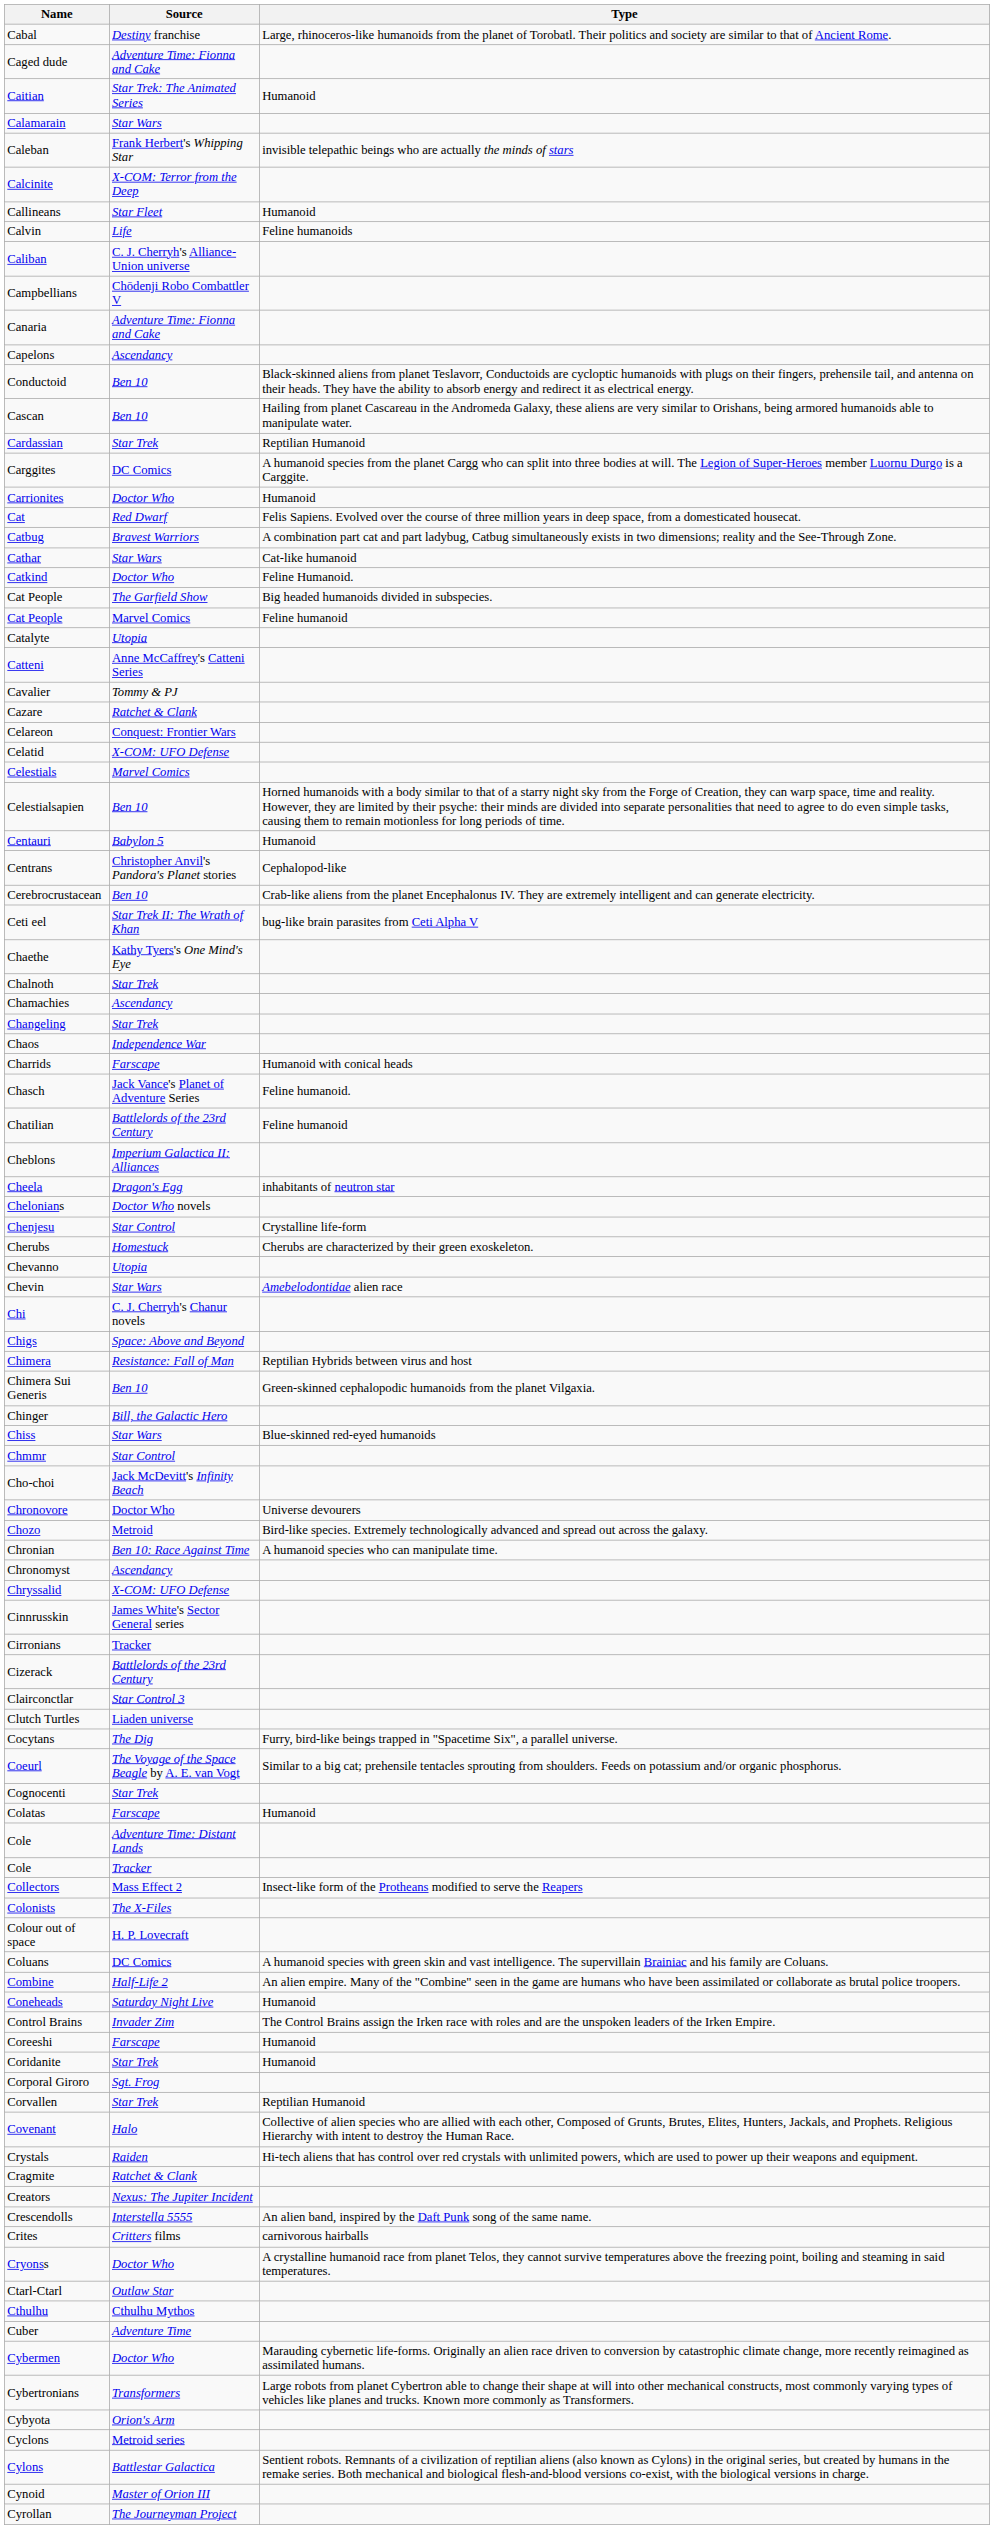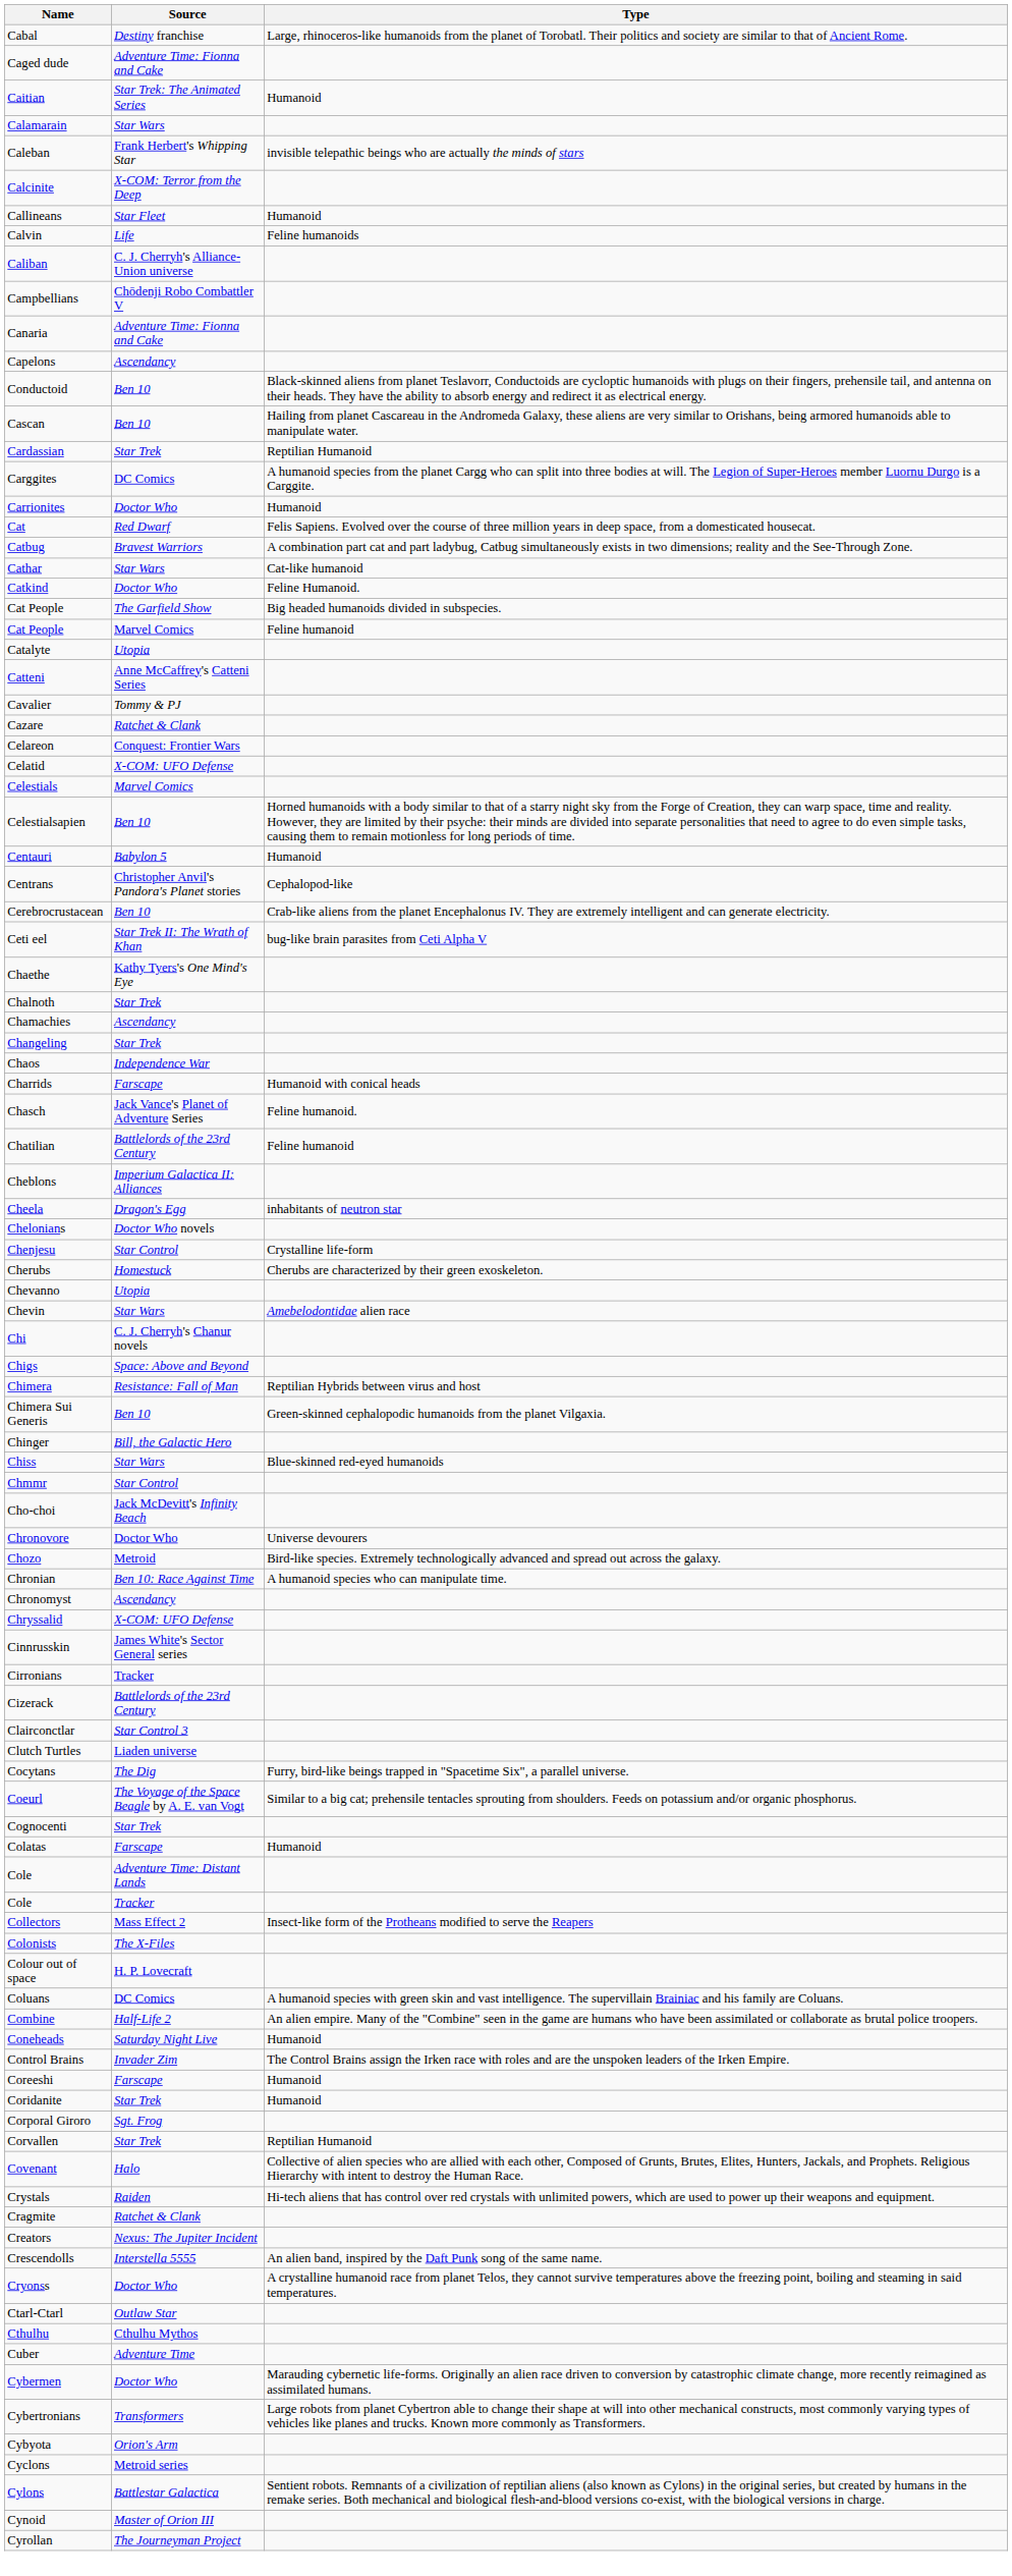- row: Crites | Critters films | carnivorous hairballs
